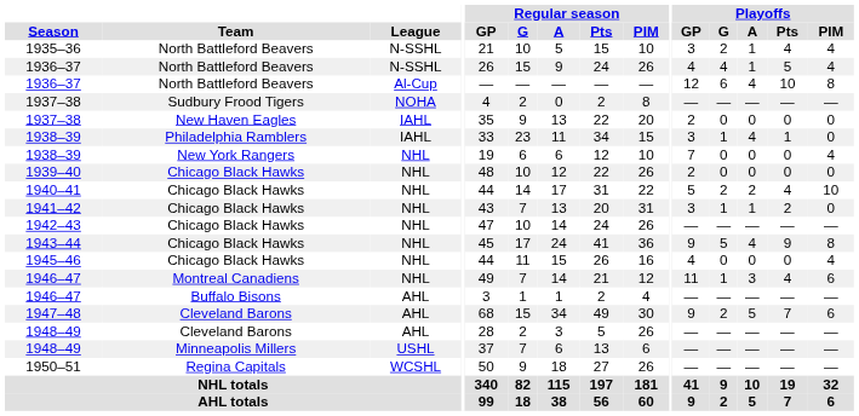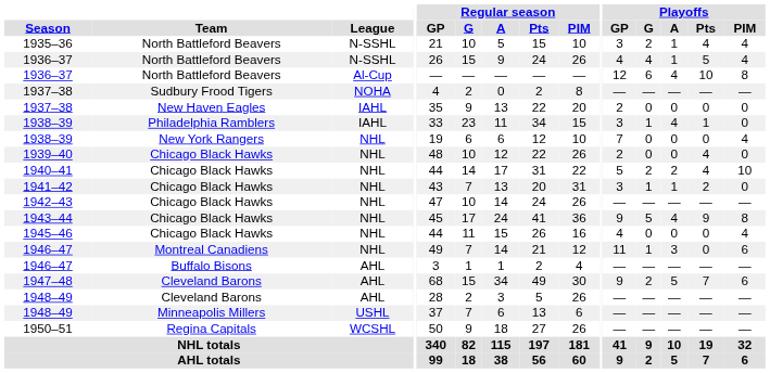1939–40 | Playoffs / Pts: 0 -> 4
1946–47 / NHL | Playoffs / Pts: 4 -> 0
